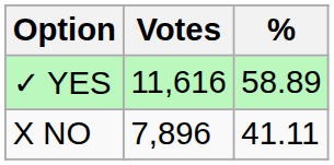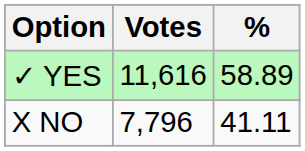X NO | Votes: 7,896 -> 7,796
